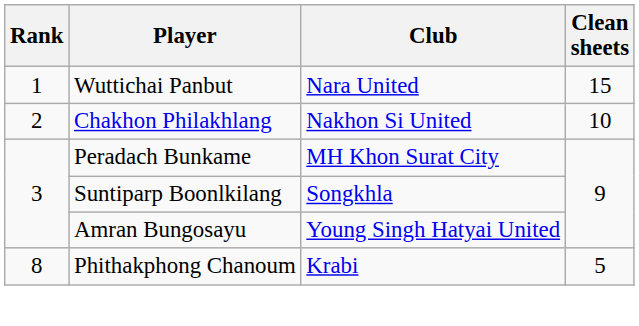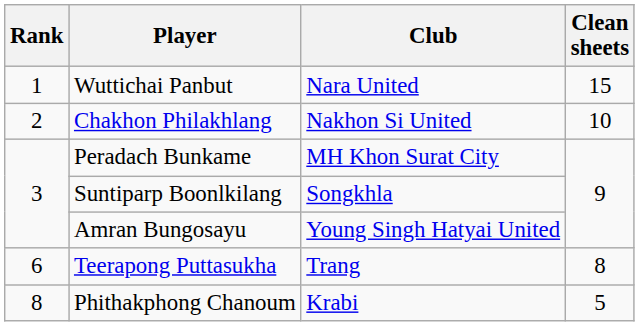+ row: 6 | Teerapong Puttasukha | Trang | 8
